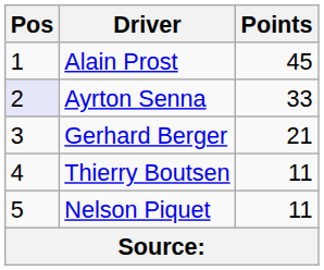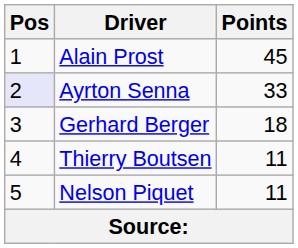Gerhard Berger | Points: 21 -> 18
